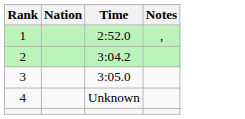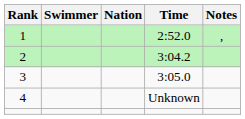+ column: Swimmer
